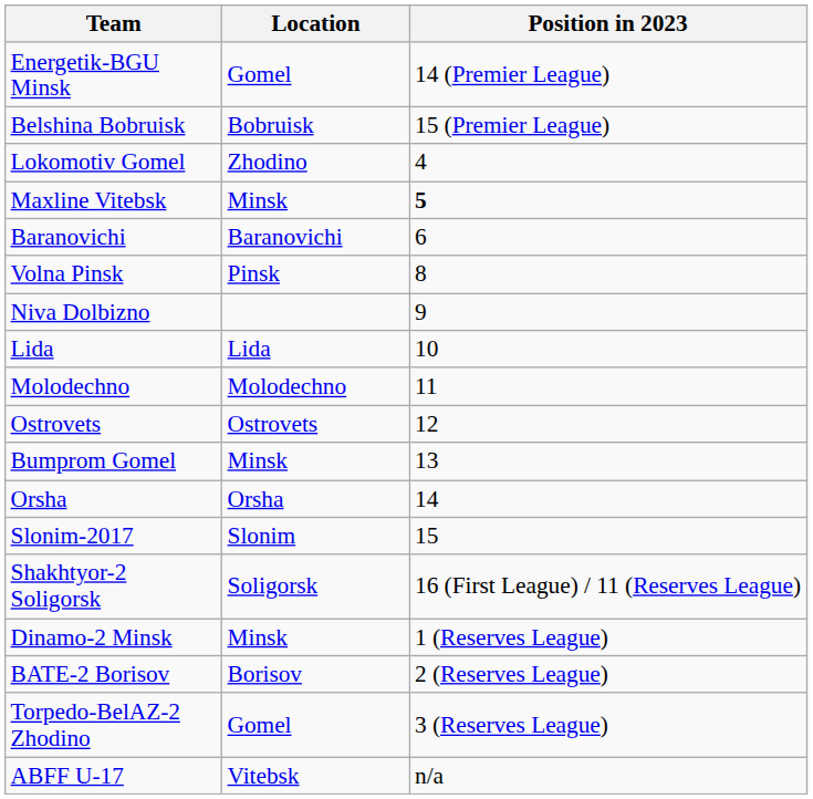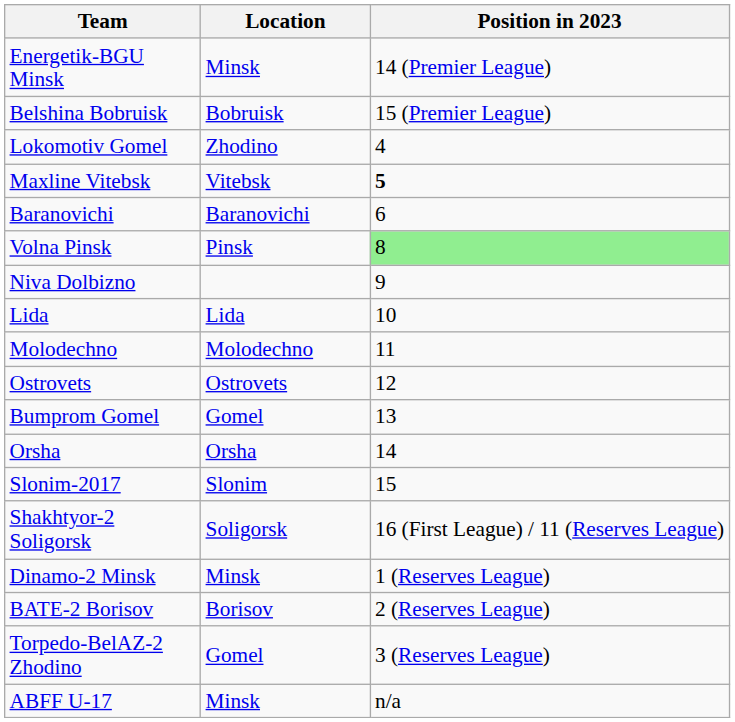Energetik-BGU Minsk | Location: Gomel -> Minsk
Maxline Vitebsk | Location: Minsk -> Vitebsk
Volna Pinsk | Position in 2023: no background -> lightgreen background
Bumprom Gomel | Location: Minsk -> Gomel
ABFF U-17 | Location: Vitebsk -> Minsk
